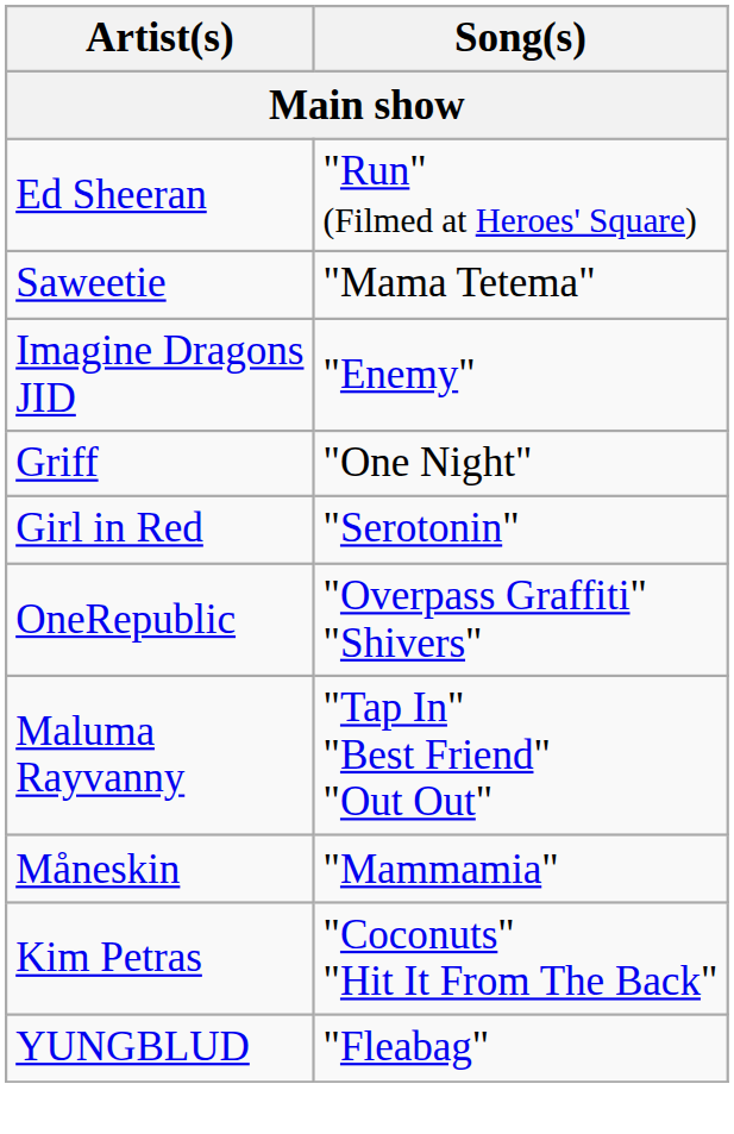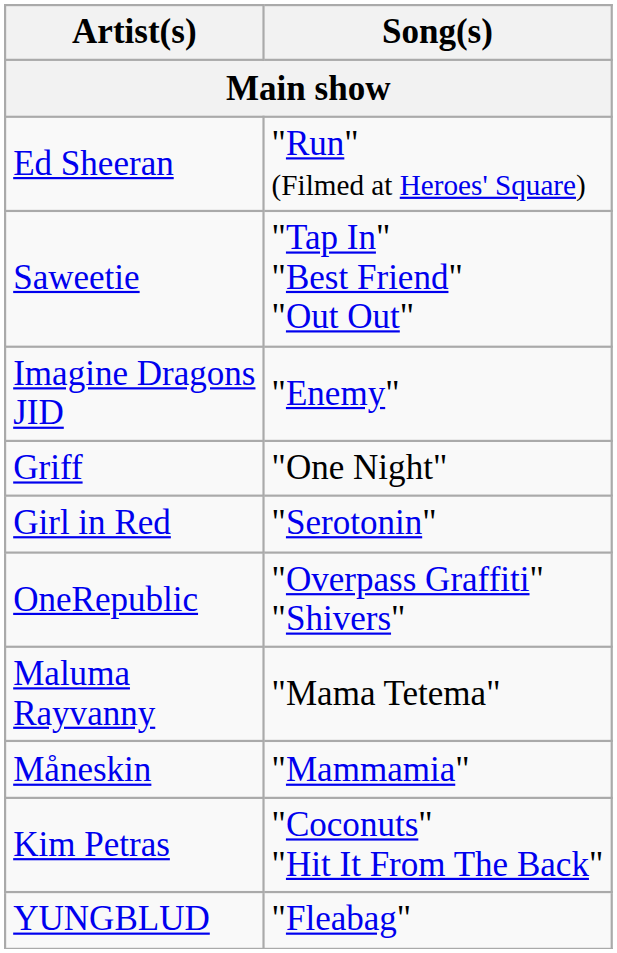Saweetie | Song(s): "Mama Tetema" -> "Tap In" "Best Friend" "Out Out"
Maluma Rayvanny | Song(s): "Tap In" "Best Friend" "Out Out" -> "Mama Tetema"
